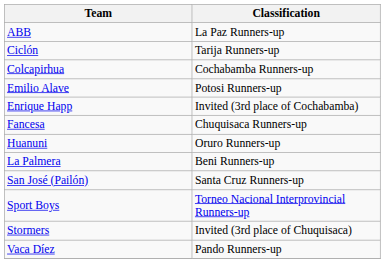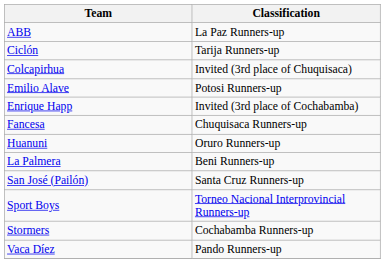Colcapirhua | Classification: Cochabamba Runners-up -> Invited (3rd place of Chuquisaca)
Stormers | Classification: Invited (3rd place of Chuquisaca) -> Cochabamba Runners-up
